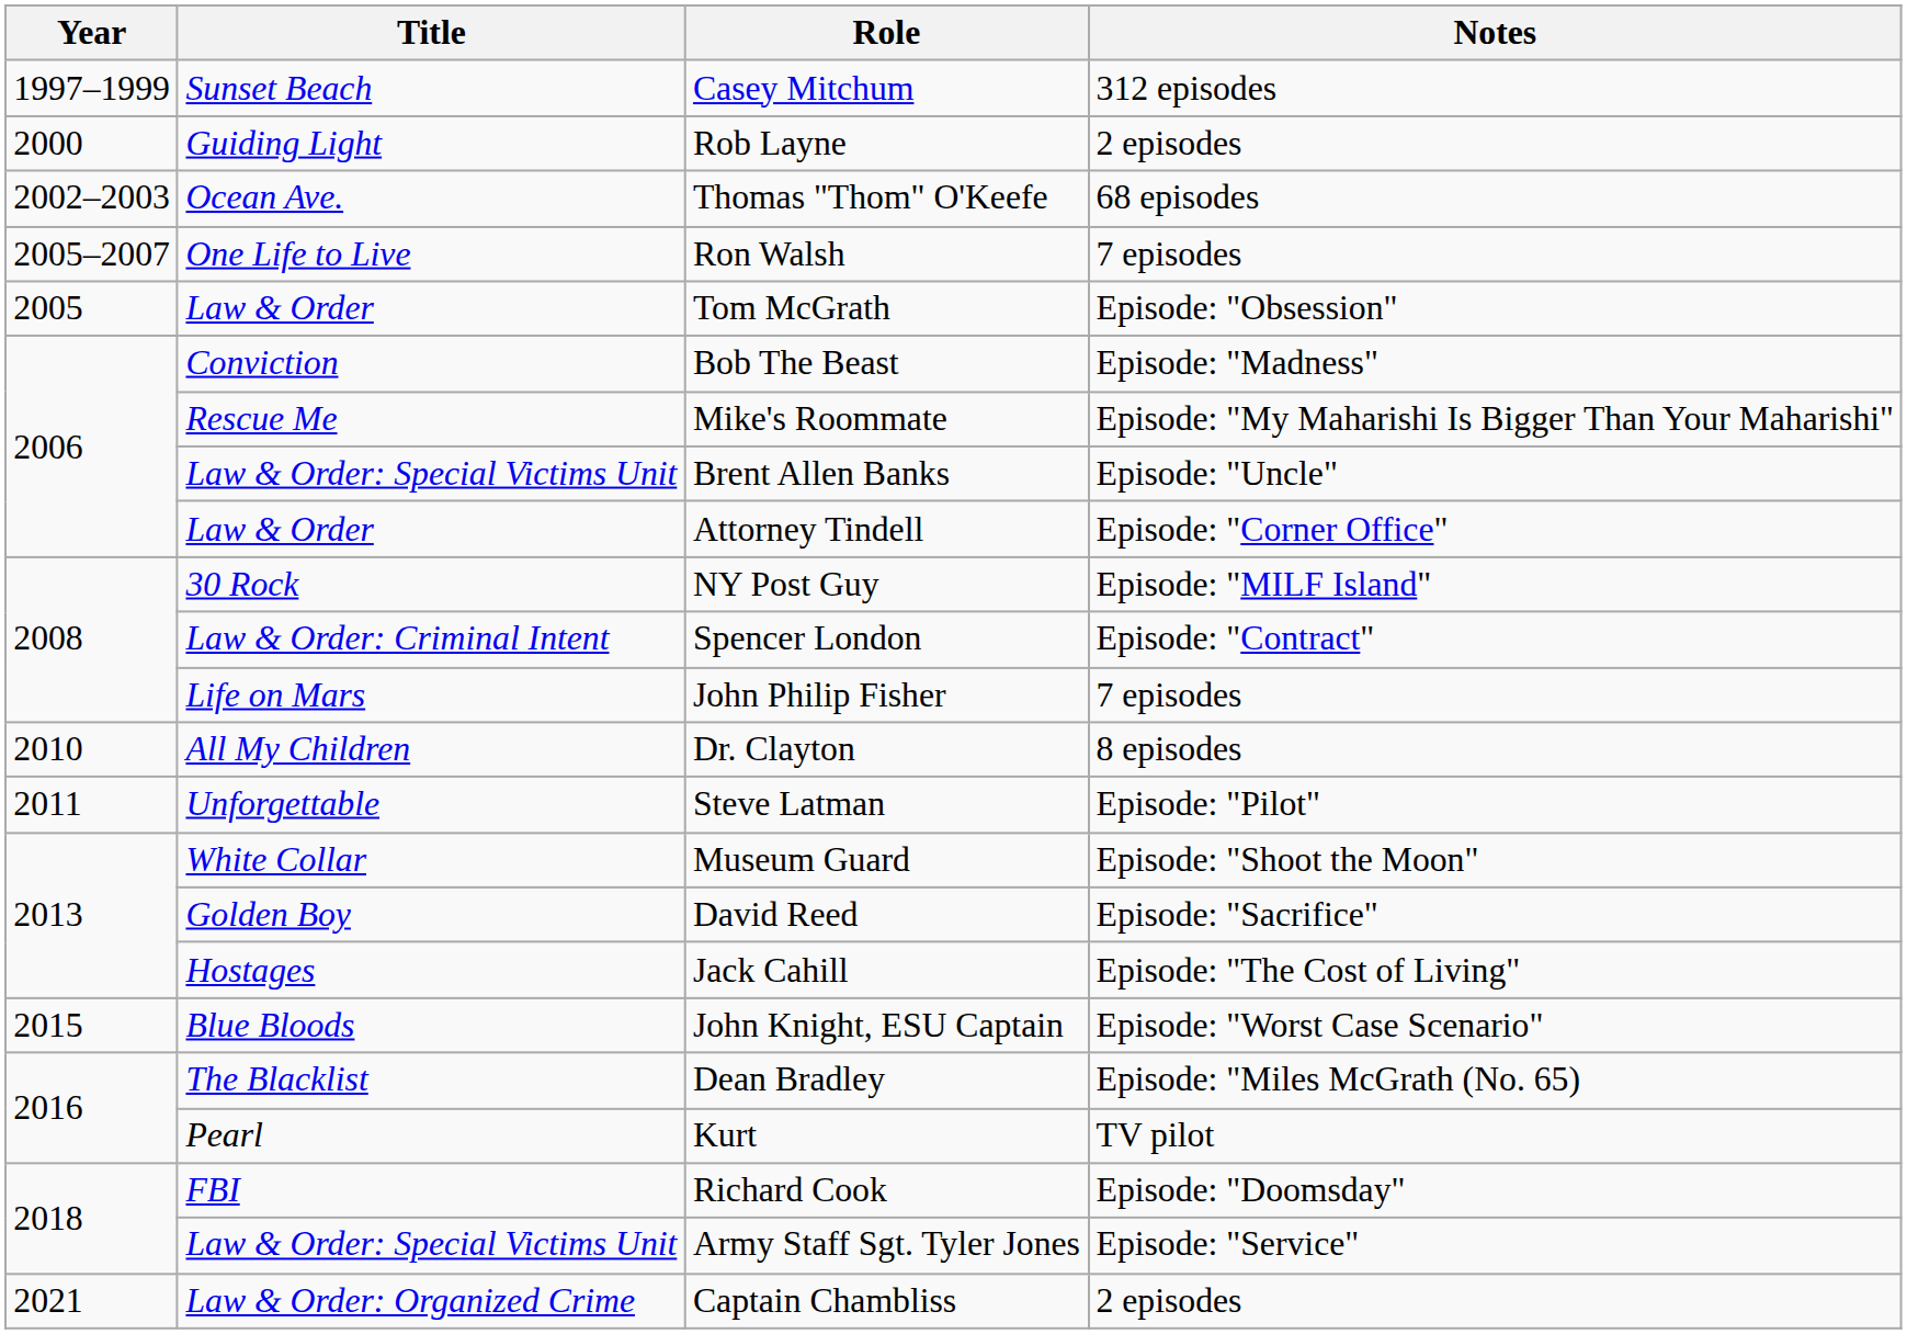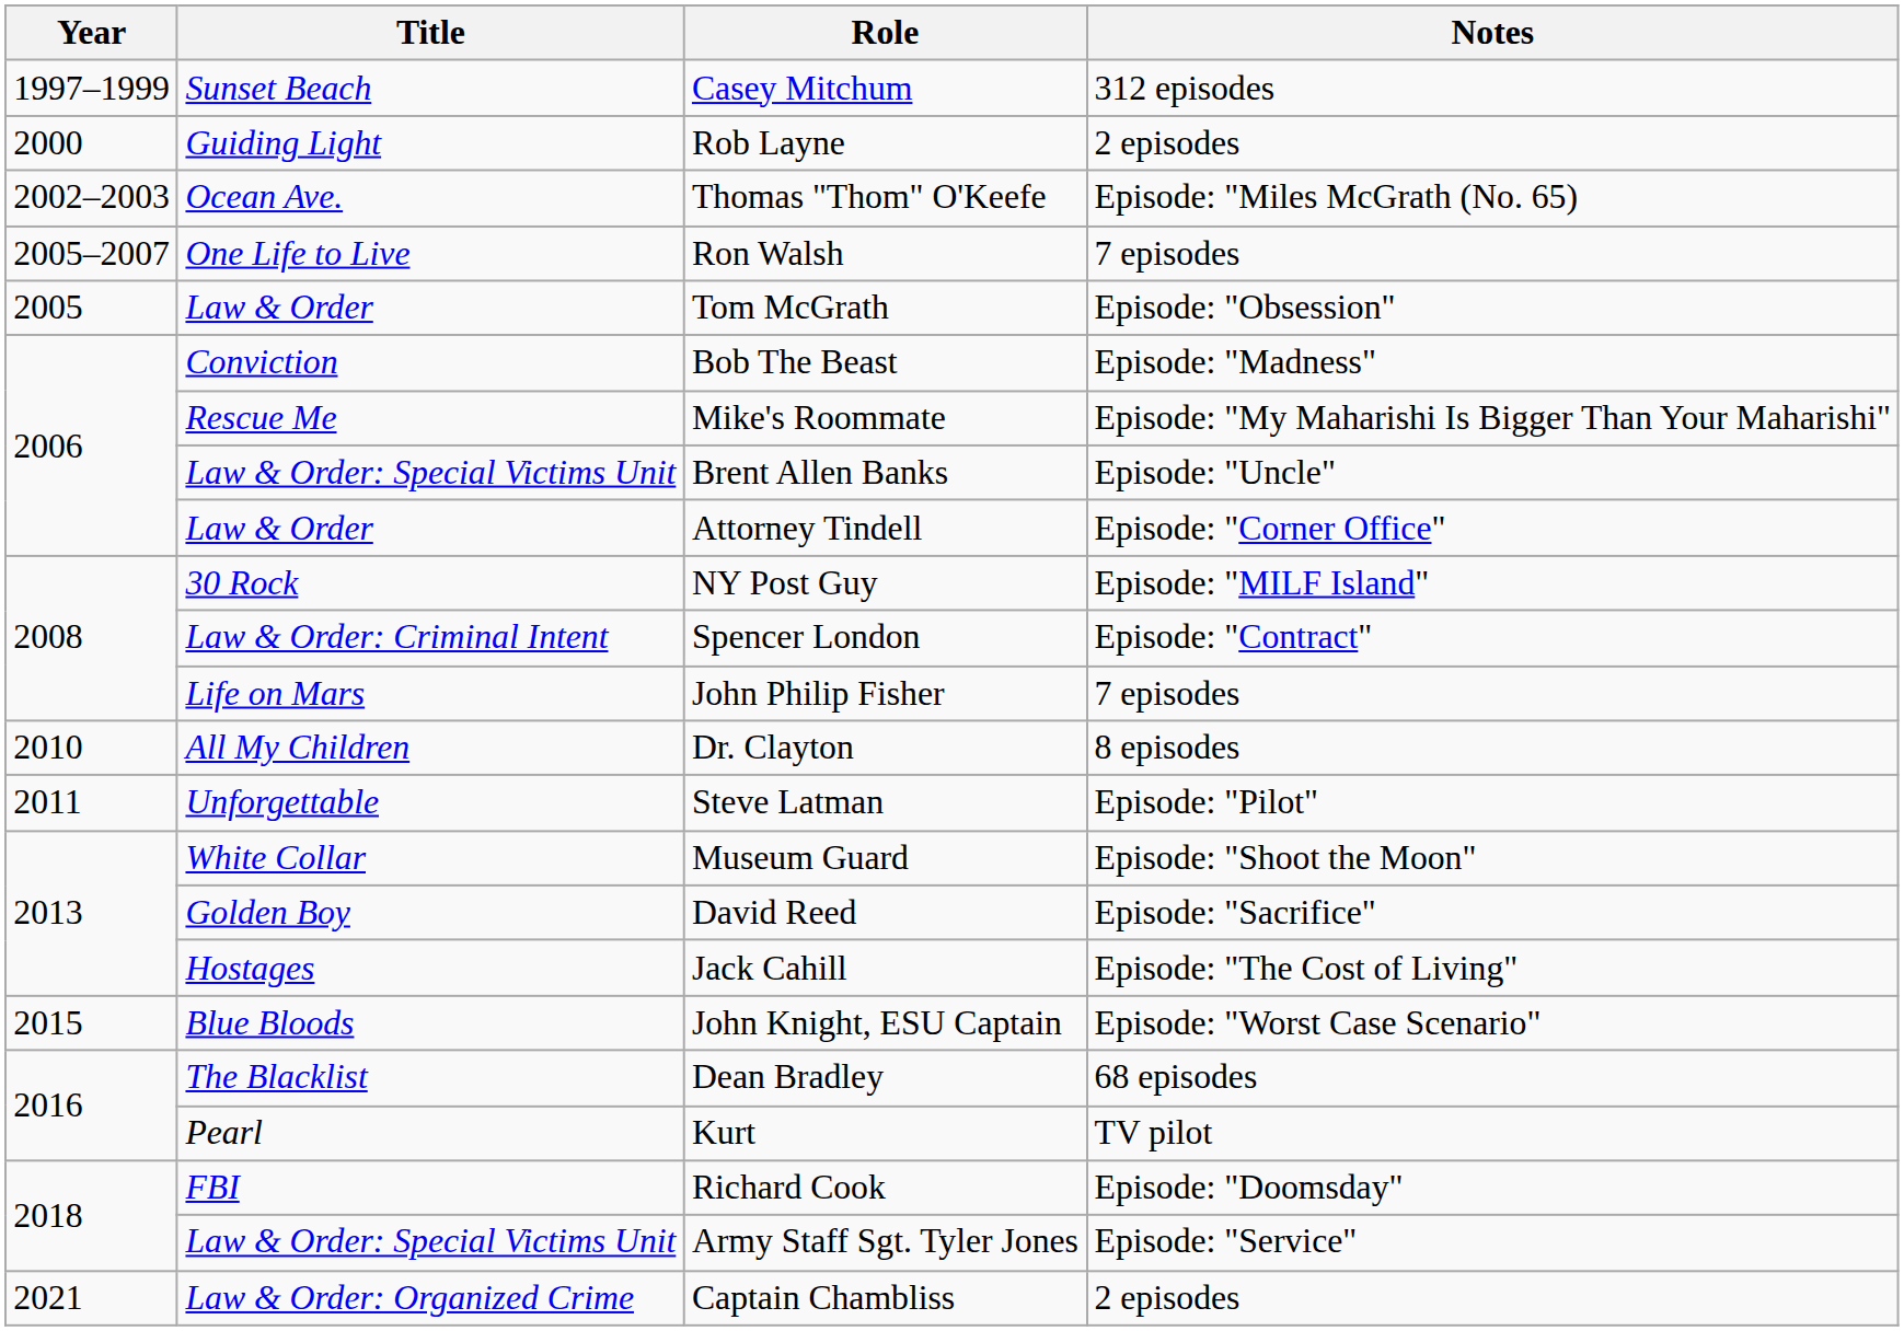Thomas "Thom" O'Keefe | Notes: 68 episodes -> Episode: "Miles McGrath (No. 65)
Dean Bradley | Notes: Episode: "Miles McGrath (No. 65) -> 68 episodes
